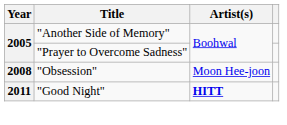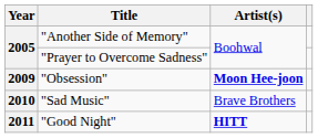"Obsession" | Year: 2008 -> 2009
"Obsession" | Artist(s): normal -> bold
+ row: 2010 | "Sad Music" | Brave Brothers
